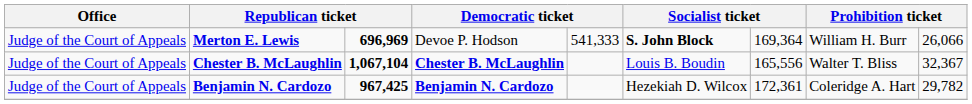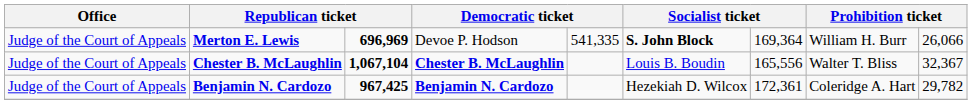Merton E. Lewis | column 5: 541,333 -> 541,335
